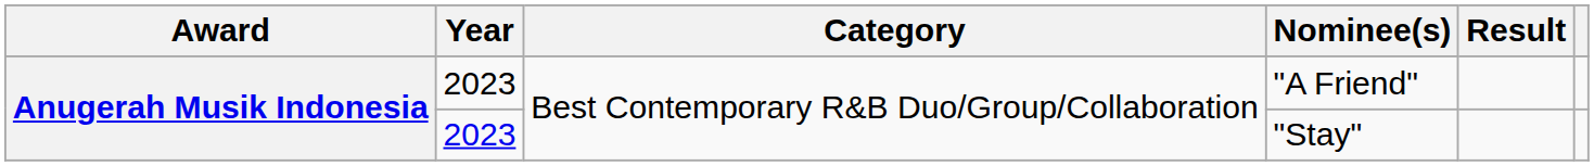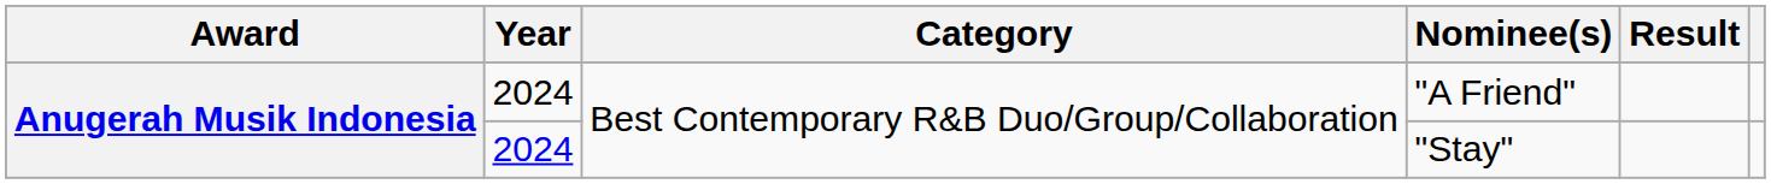"A Friend" | Year: 2023 -> 2024
"Stay" | Year: 2023 -> 2024
